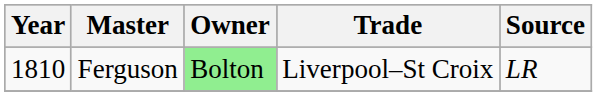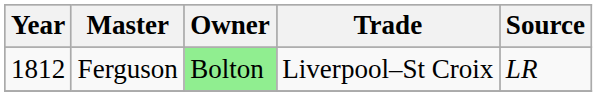Ferguson | Year: 1810 -> 1812
